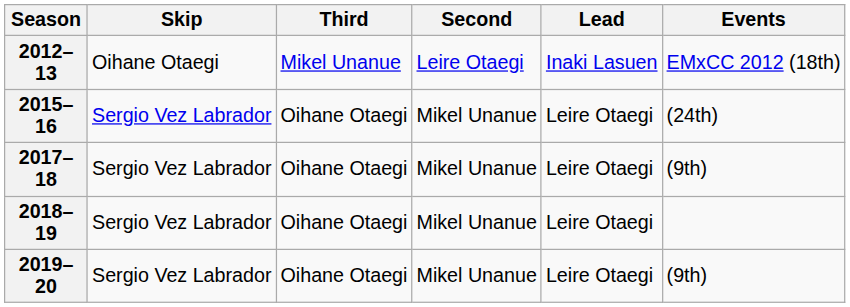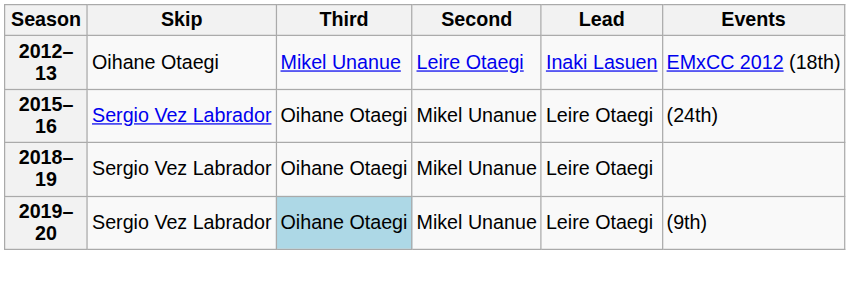- row: 2017–18 | Sergio Vez Labrador | Oihane Otaegi | Mikel Unanue | Leire Otaegi | (9th)
2019–20 | Third: no background -> lightblue background
